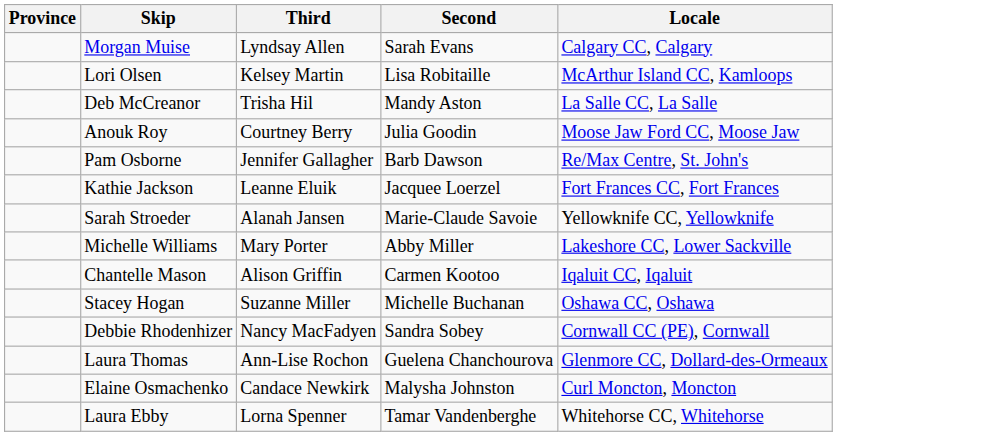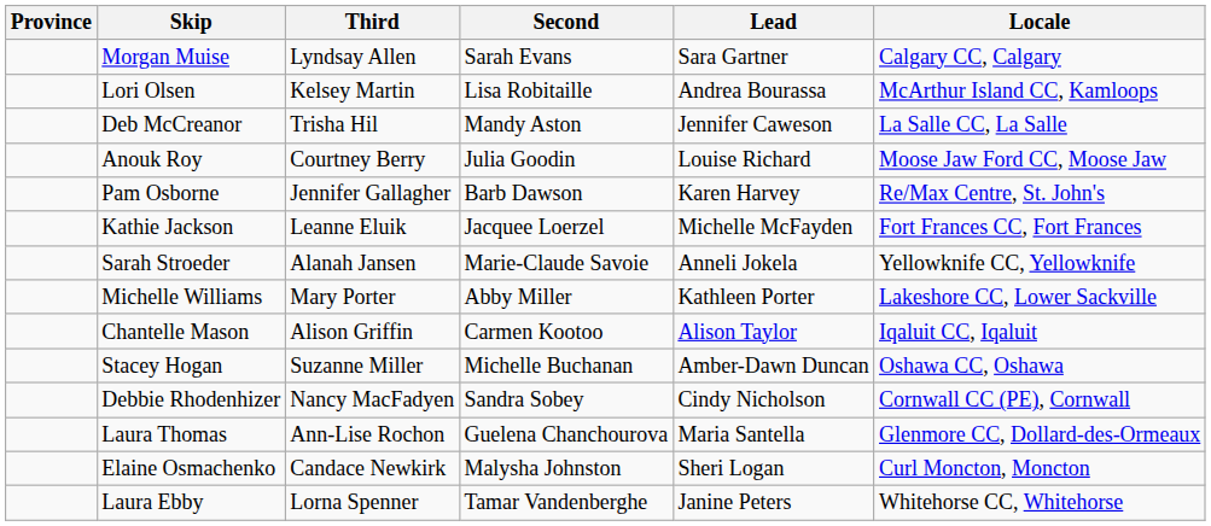+ column: Lead | Sara Gartner | Andrea Bourassa | Jennifer Caweson | Louise Richard | Karen Harvey | Michelle McFayden | Anneli Jokela | Kathleen Porter | Alison Taylor | Amber-Dawn Duncan | Cindy Nicholson | Maria Santella | Sheri Logan | Janine Peters
